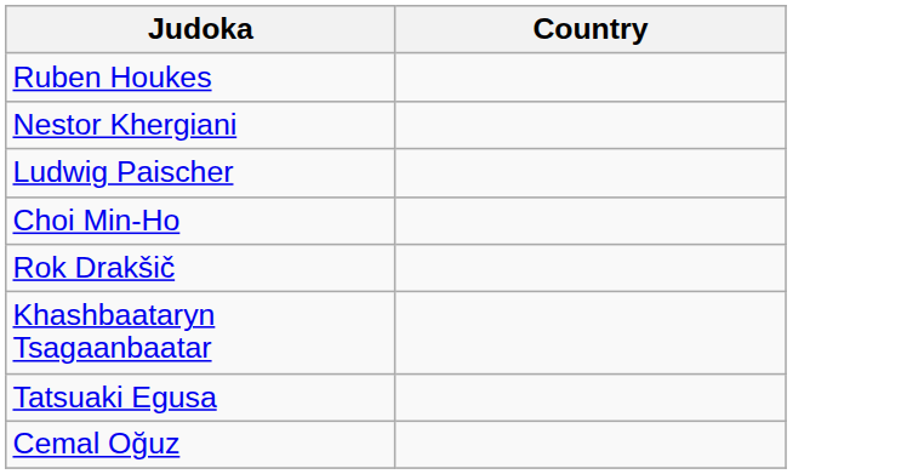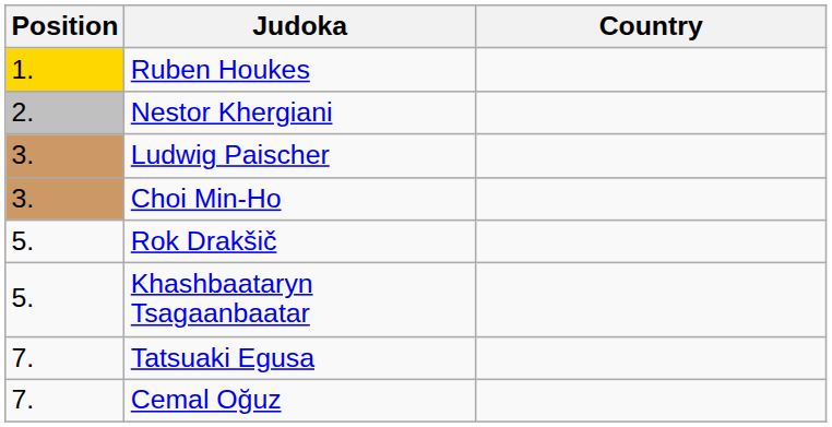+ column: Position | 1. | 2. | 3. | 3. | 5. | 5. | 7. | 7.
